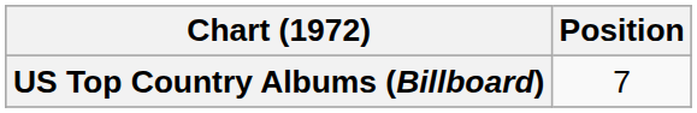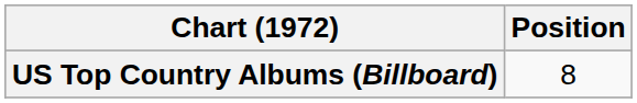US Top Country Albums (Billboard) | Position: 7 -> 8
